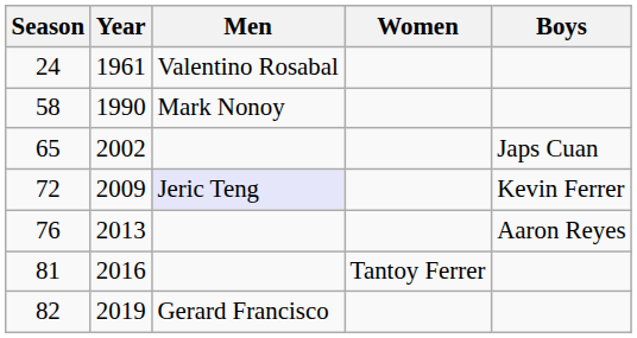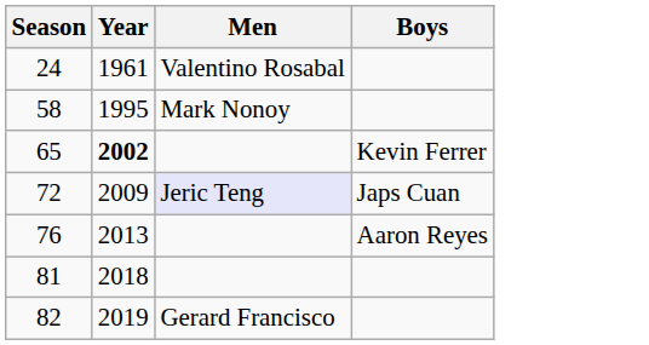- column: Women | Tantoy Ferrer
58 | Year: 1990 -> 1995
65 | Year: normal -> bold
65 | Boys: Japs Cuan -> Kevin Ferrer
72 | Boys: Kevin Ferrer -> Japs Cuan
81 | Year: 2016 -> 2018
